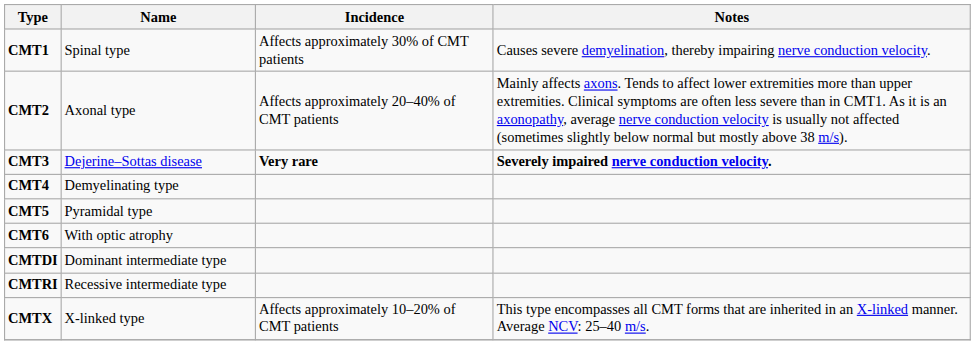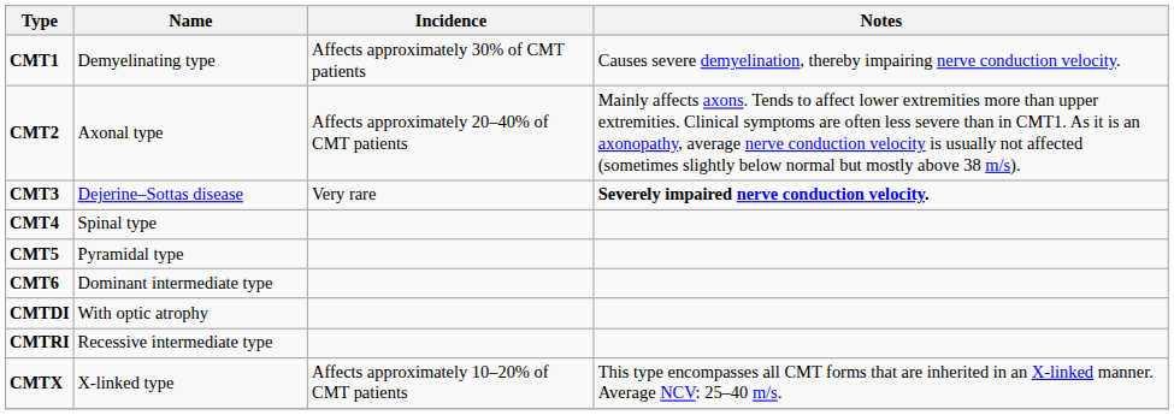CMT1 | Name: Spinal type -> Demyelinating type
CMT3 | Incidence: bold -> normal
CMT4 | Name: Demyelinating type -> Spinal type
CMT6 | Name: With optic atrophy -> Dominant intermediate type
CMTDI | Name: Dominant intermediate type -> With optic atrophy
